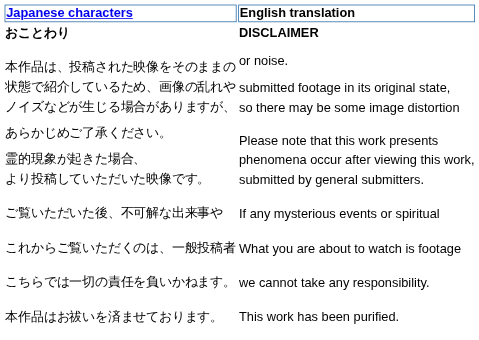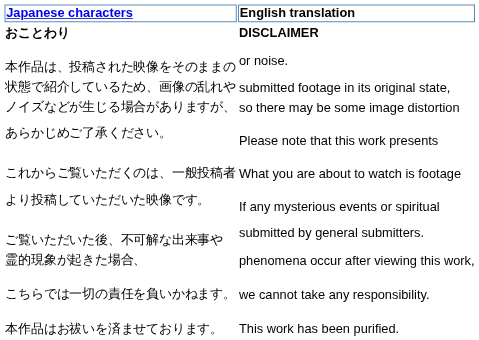rows swapped: これからご覧いただくのは、一般投稿者 <-> 霊的現象が起きた場合、
より投稿していただいた映像です。 | English translation: submitted by general submitters. -> If any mysterious events or spiritual
ご覧いただいた後、不可解な出来事や | English translation: If any mysterious events or spiritual -> submitted by general submitters.
